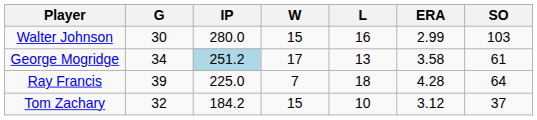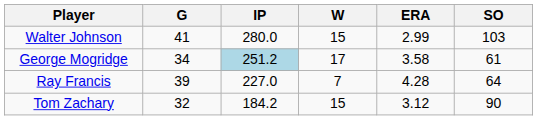- column: L | 16 | 13 | 18 | 10
Walter Johnson | G: 30 -> 41
Ray Francis | IP: 225.0 -> 227.0
Tom Zachary | SO: 37 -> 90
